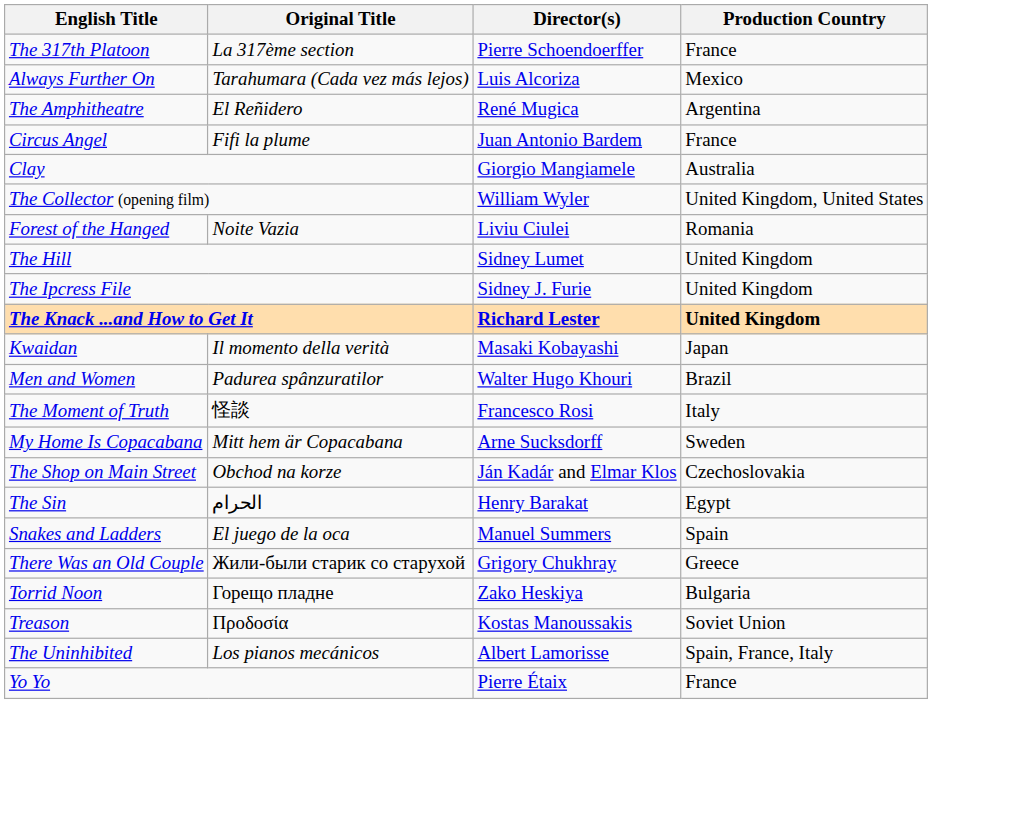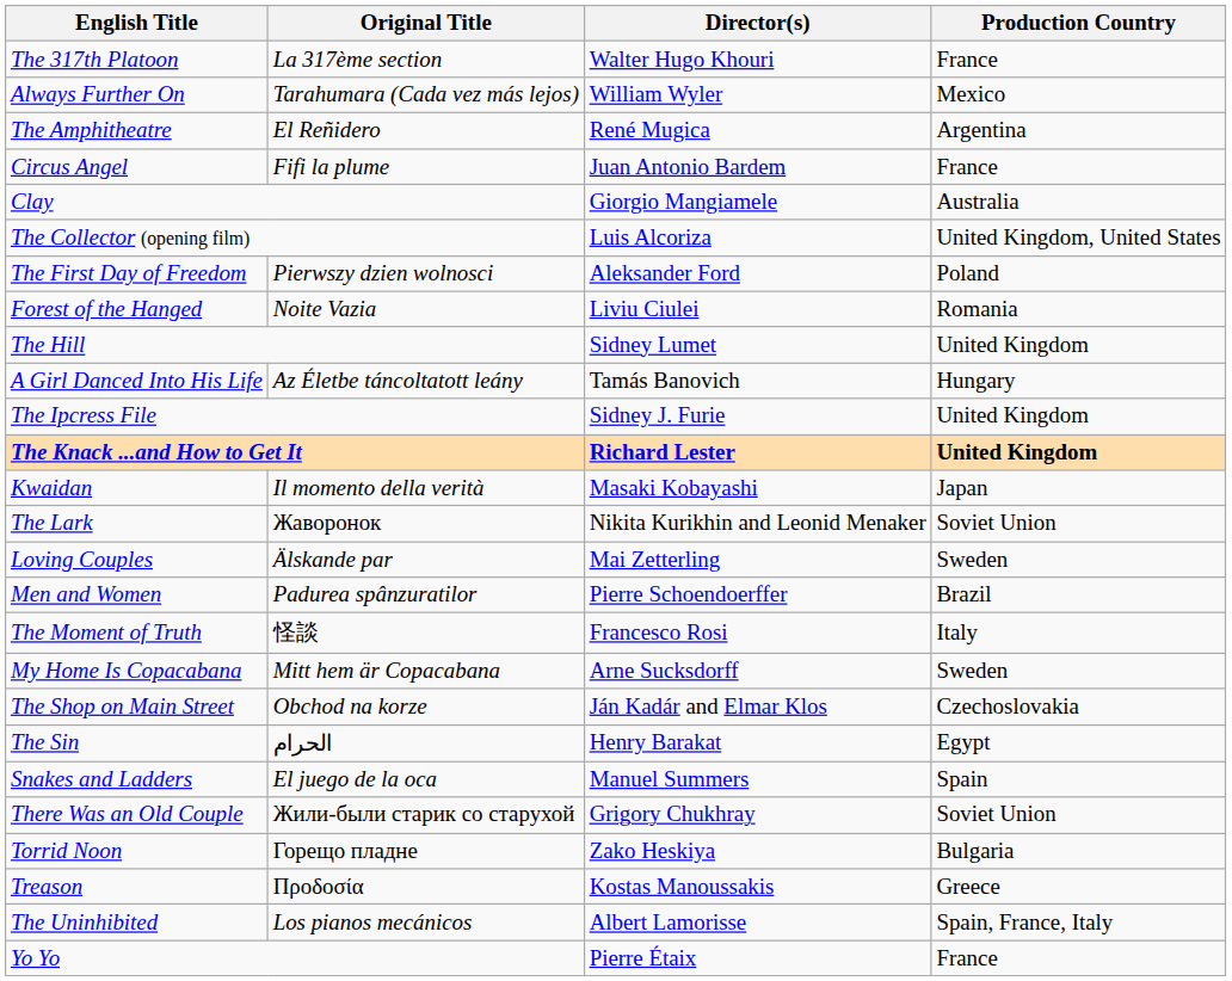The 317th Platoon | Director(s): Pierre Schoendoerffer -> Walter Hugo Khouri
Always Further On | Director(s): Luis Alcoriza -> William Wyler
The Collector (opening film) | Director(s): William Wyler -> Luis Alcoriza
+ row: The First Day of Freedom | Pierwszy dzien wolnosci | Aleksander Ford | Poland
+ row: A Girl Danced Into His Life | Az Életbe táncoltatott leány | Tamás Banovich | Hungary
+ row: The Lark | Жаворонок | Nikita Kurikhin and Leonid Menaker | Soviet Union
+ row: Loving Couples | Älskande par | Mai Zetterling | Sweden
Men and Women | Director(s): Walter Hugo Khouri -> Pierre Schoendoerffer
There Was an Old Couple | Production Country: Greece -> Soviet Union
Treason | Production Country: Soviet Union -> Greece
